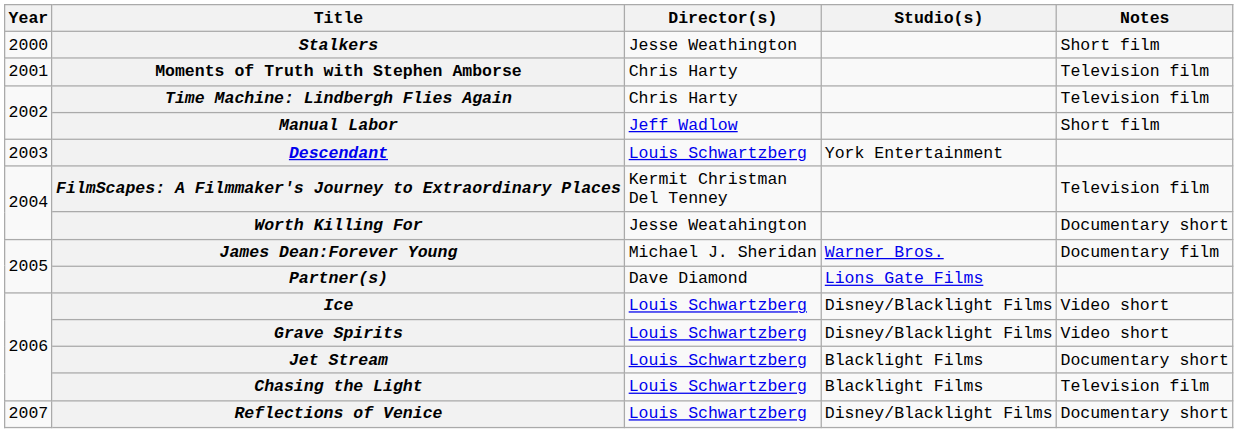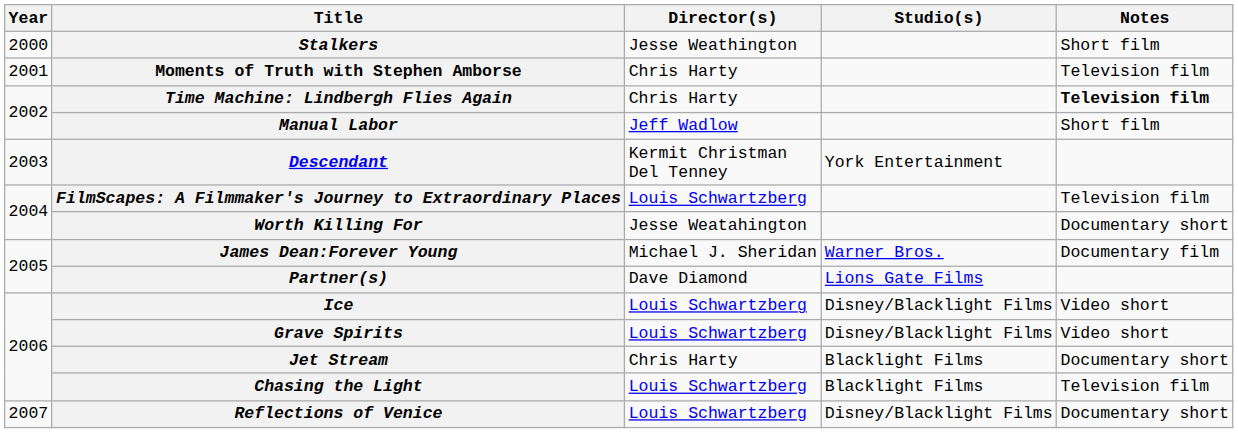Time Machine: Lindbergh Flies Again | Notes: normal -> bold
Descendant | Director(s): Louis Schwartzberg -> Kermit Christman Del Tenney
FilmScapes: A Filmmaker's Journey to Extraordinary Places | Director(s): Kermit Christman Del Tenney -> Louis Schwartzberg
Jet Stream | Director(s): Louis Schwartzberg -> Chris Harty
